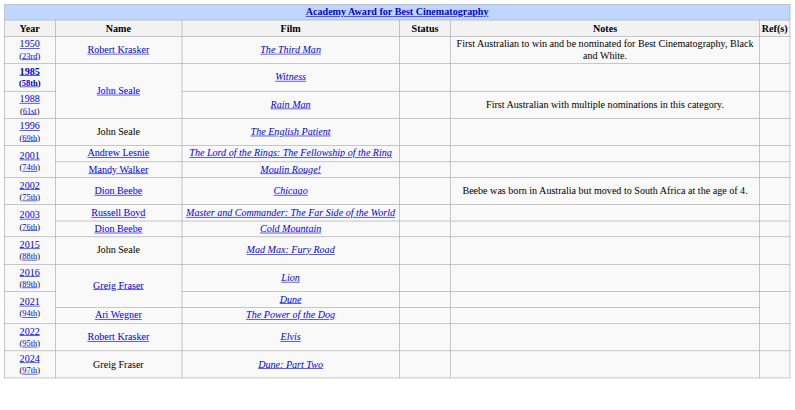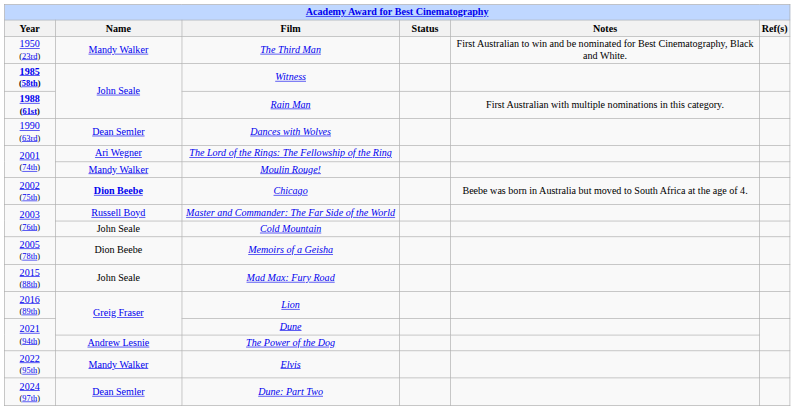The Third Man | Name: Robert Krasker -> Mandy Walker
Rain Man | Year: normal -> bold
+ row: 1990 (63rd) | Dean Semler | Dances with Wolves
- row: 1996 (69th) | John Seale | The English Patient
The Lord of the Rings: The Fellowship of the Ring | Name: Andrew Lesnie -> Ari Wegner
Chicago | Name: normal -> bold
Cold Mountain | Name: Dion Beebe -> John Seale
+ row: 2005 (78th) | Dion Beebe | Memoirs of a Geisha
The Power of the Dog | Name: Ari Wegner -> Andrew Lesnie
Elvis | Name: Robert Krasker -> Mandy Walker
Dune: Part Two | Name: Greig Fraser -> Dean Semler
